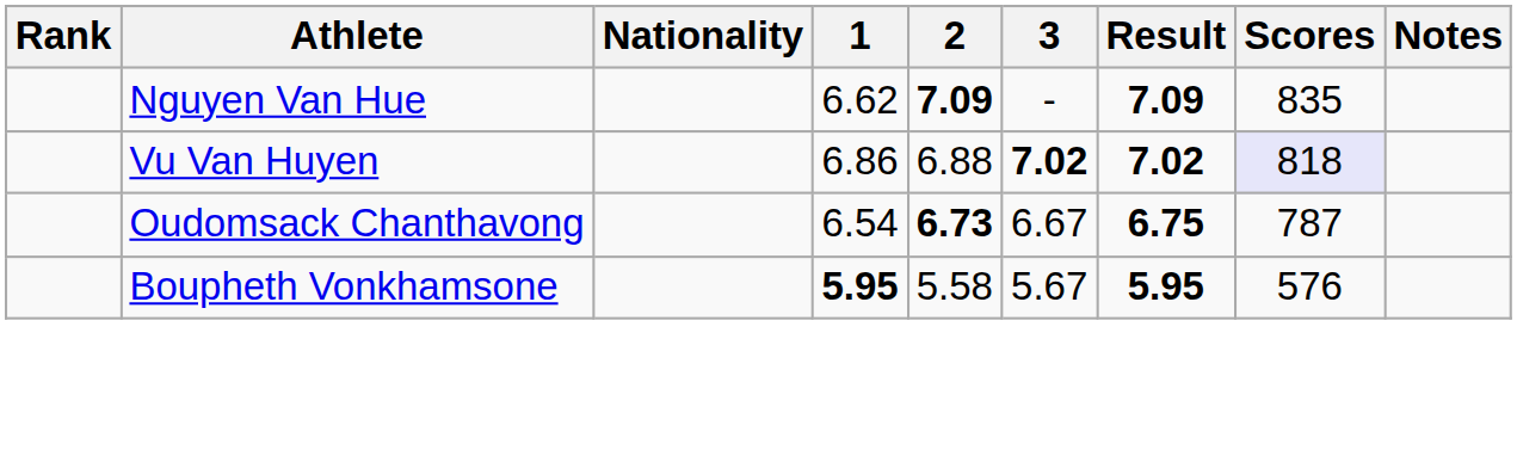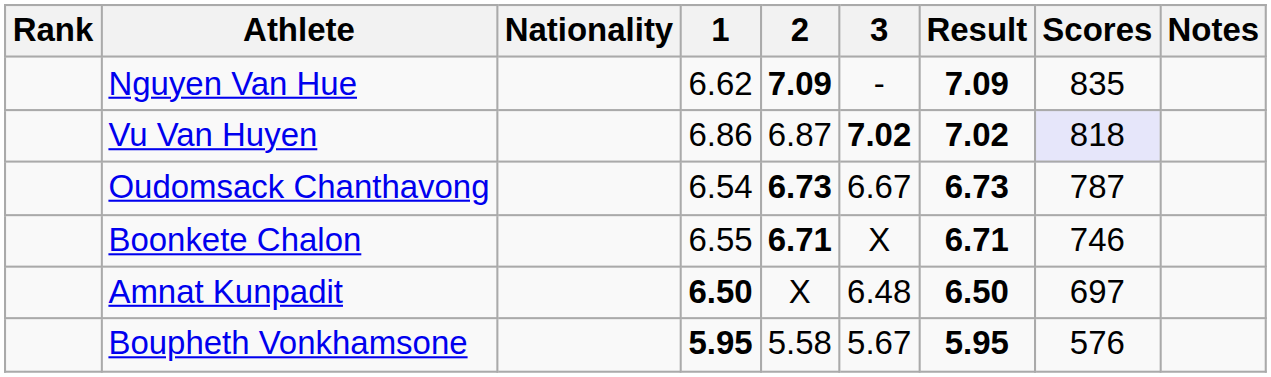Vu Van Huyen | 2: 6.88 -> 6.87
Oudomsack Chanthavong | Result: 6.75 -> 6.73
+ row: Boonkete Chalon | 6.55 | 6.71 | X | 6.71 | 746
+ row: Amnat Kunpadit | 6.50 | X | 6.48 | 6.50 | 697
